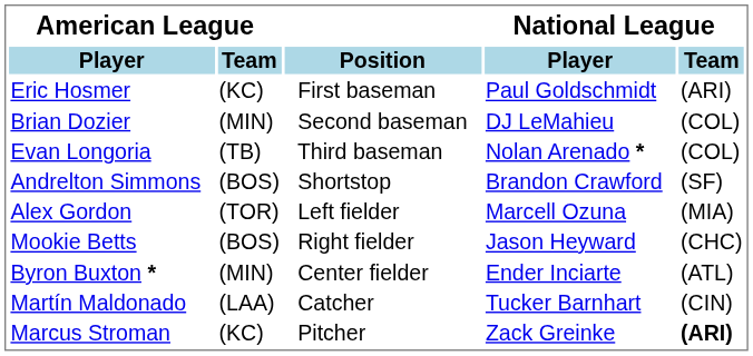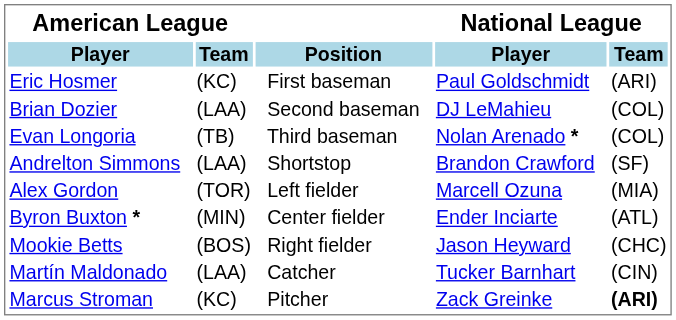Brian Dozier | American League / Team: (MIN) -> (LAA)
Andrelton Simmons | American League / Team: (BOS) -> (LAA)
rows swapped: Byron Buxton * <-> Mookie Betts
